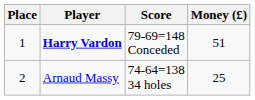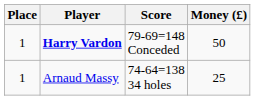Harry Vardon | Money (£): 51 -> 50
Arnaud Massy | Place: 2 -> 1
